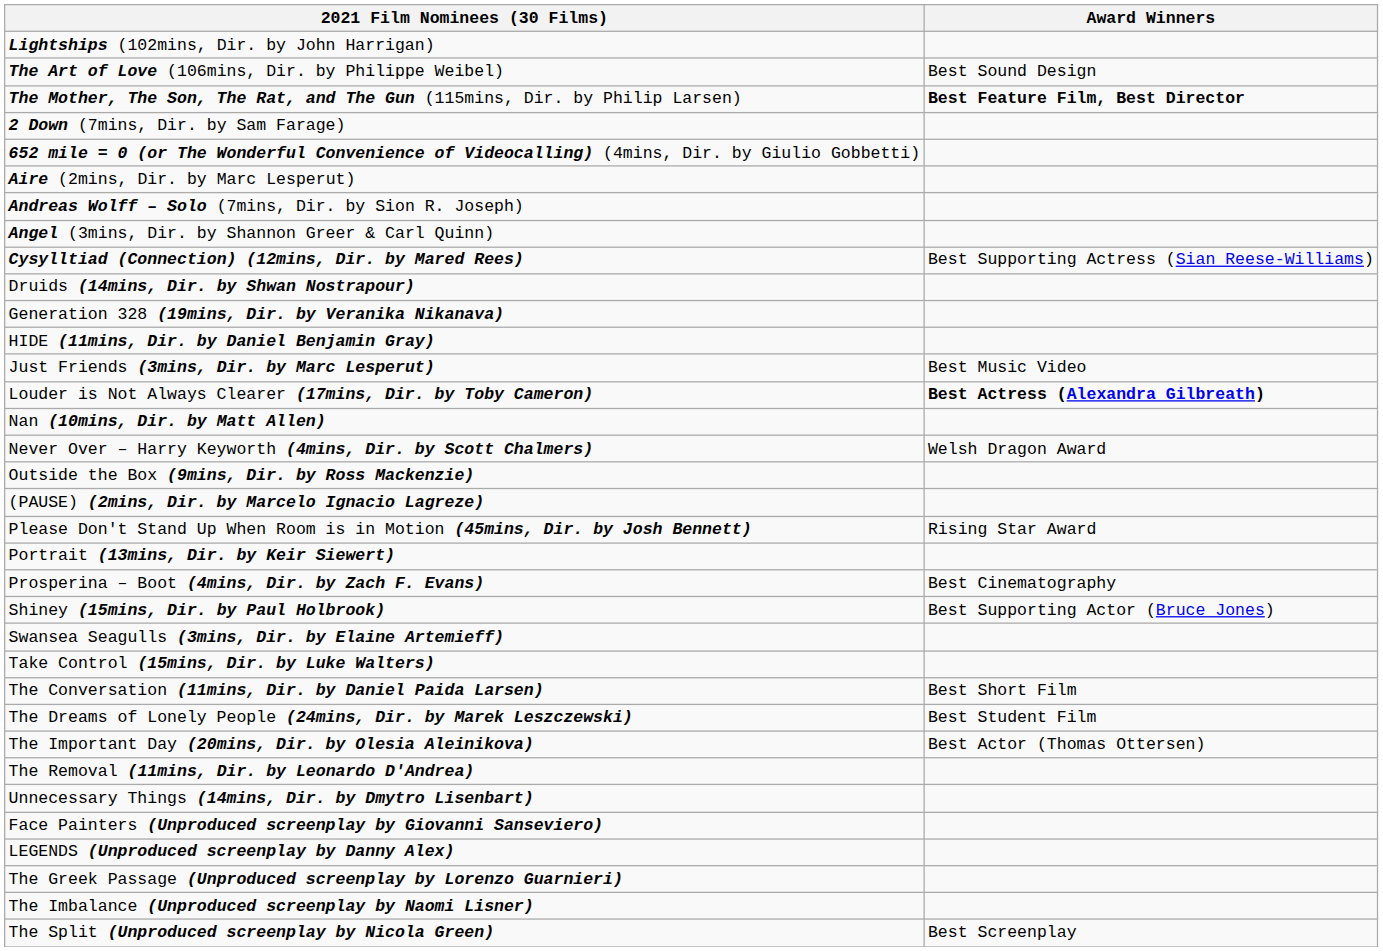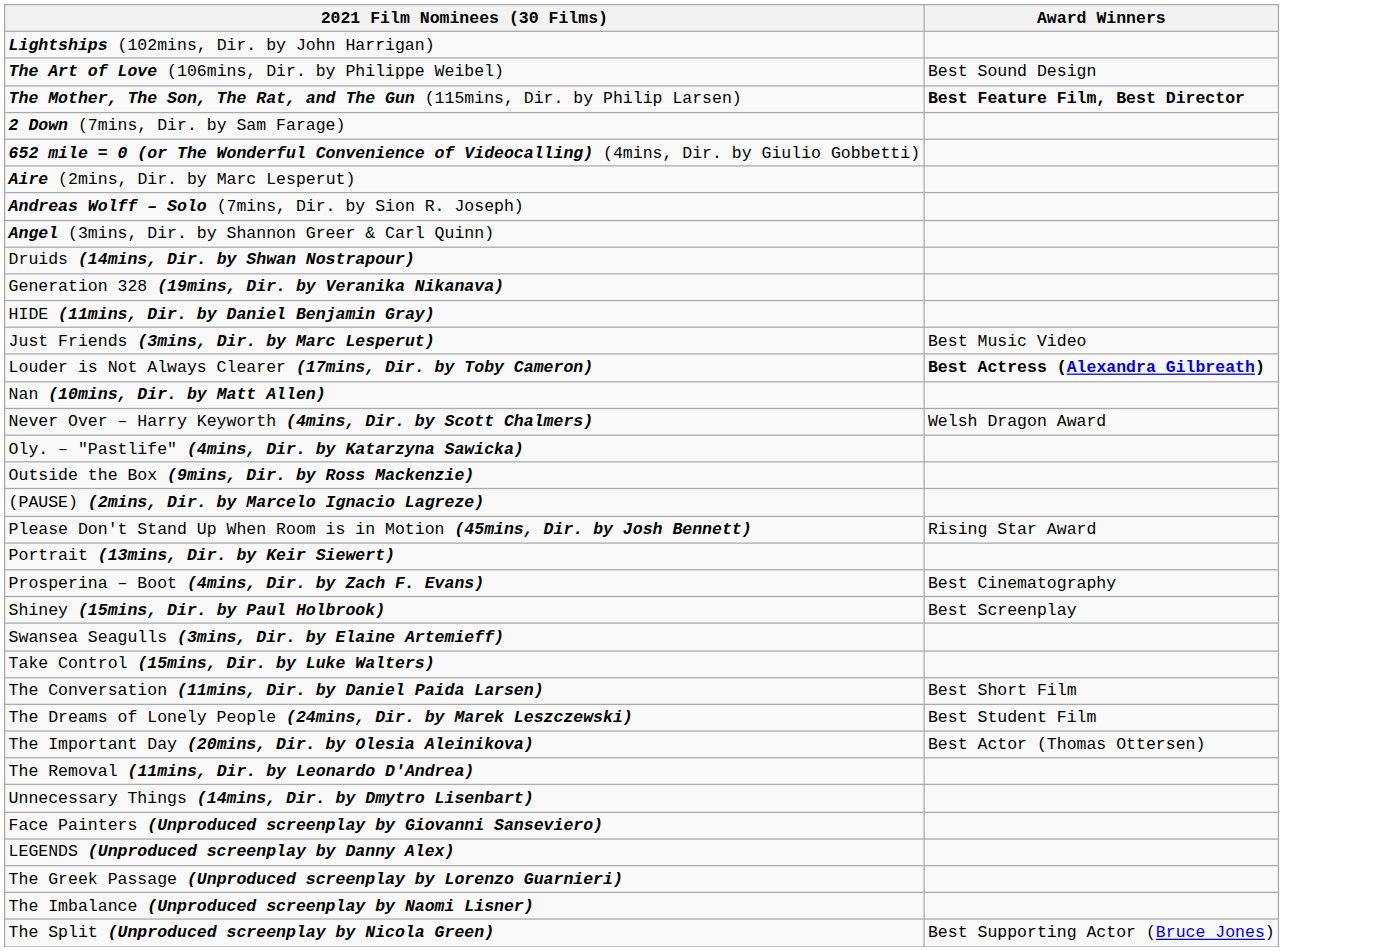- row: Cysylltiad (Connection) (12mins, Dir. by Mared Rees) | Best Supporting Actress (Sian Reese-Williams)
+ row: Oly. – "Pastlife" (4mins, Dir. by Katarzyna Sawicka)
Shiney (15mins, Dir. by Paul Holbrook) | Award Winners: Best Supporting Actor (Bruce Jones) -> Best Screenplay
The Split (Unproduced screenplay by Nicola Green) | Award Winners: Best Screenplay -> Best Supporting Actor (Bruce Jones)
